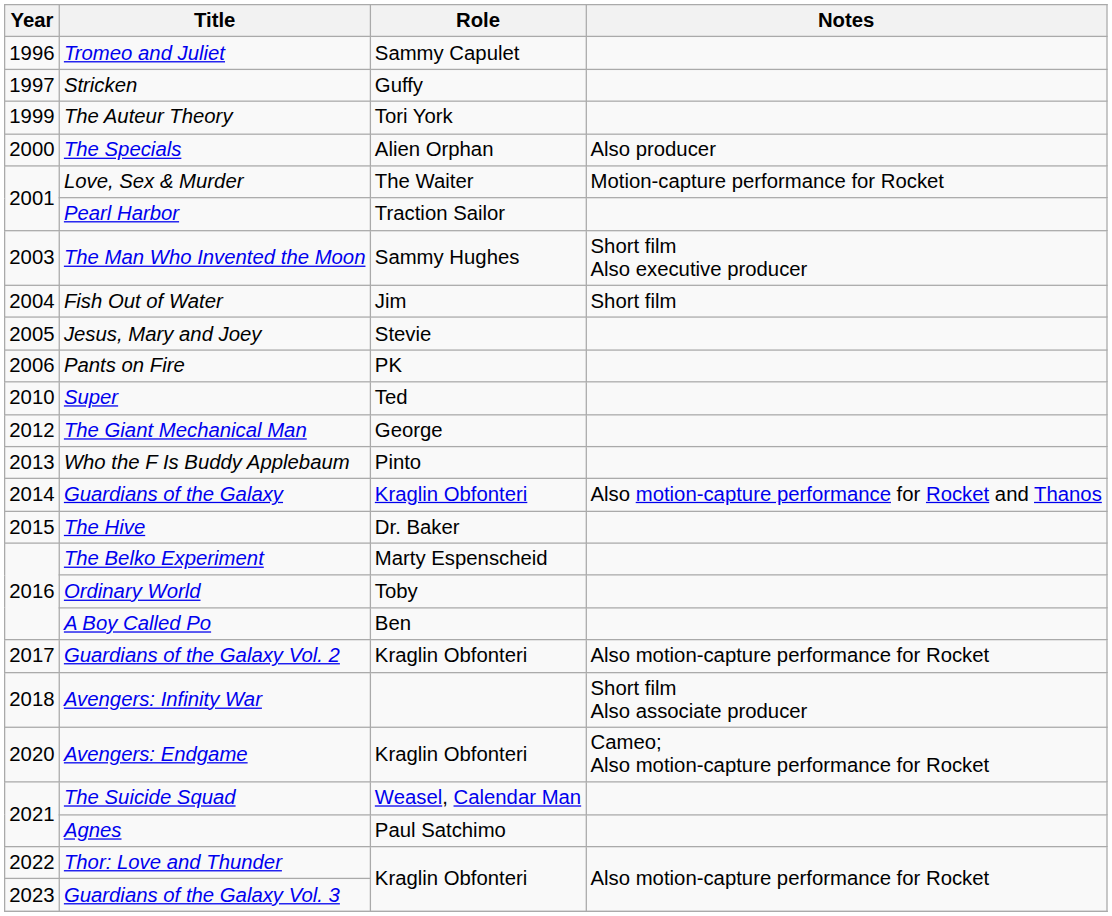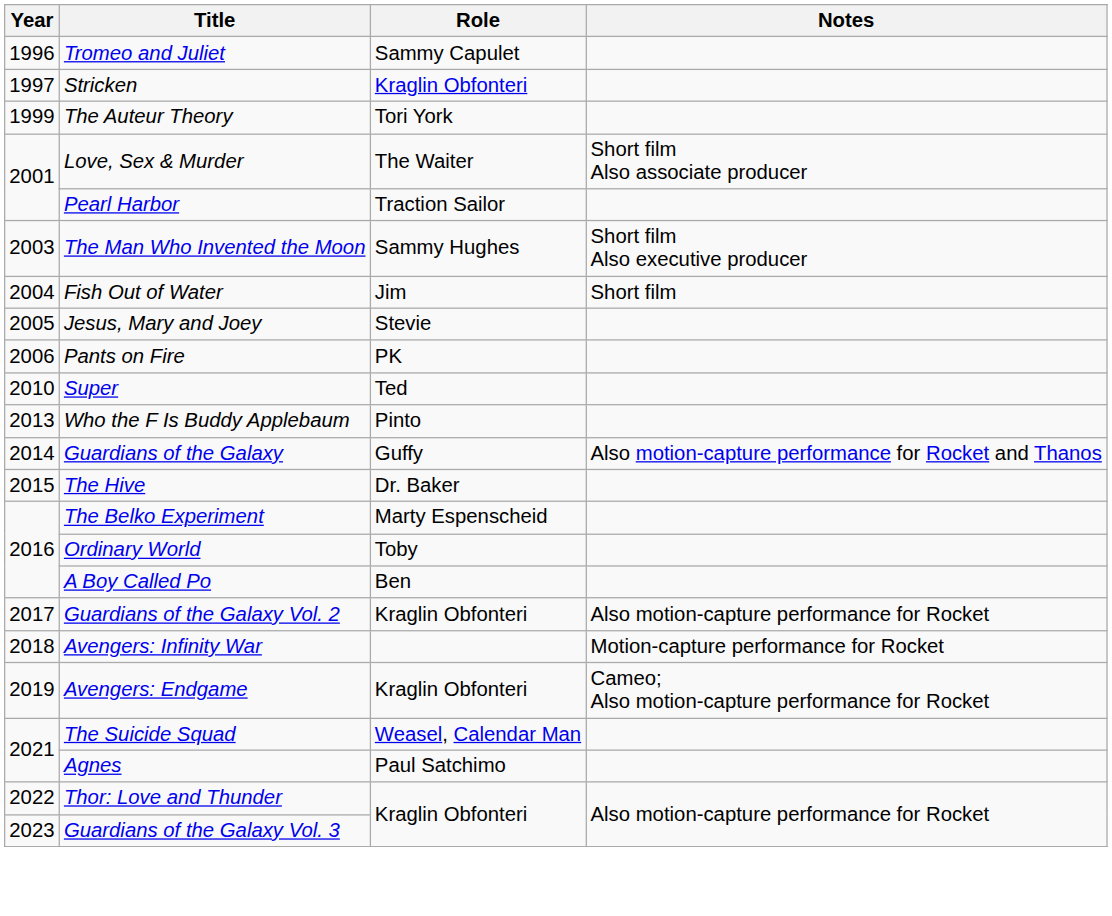Stricken | Role: Guffy -> Kraglin Obfonteri
- row: 2000 | The Specials | Alien Orphan | Also producer
Love, Sex & Murder | Notes: Motion-capture performance for Rocket -> Short film Also associate producer
- row: 2012 | The Giant Mechanical Man | George
Guardians of the Galaxy | Role: Kraglin Obfonteri -> Guffy
Avengers: Infinity War | Notes: Short film Also associate producer -> Motion-capture performance for Rocket
Avengers: Endgame | Year: 2020 -> 2019
